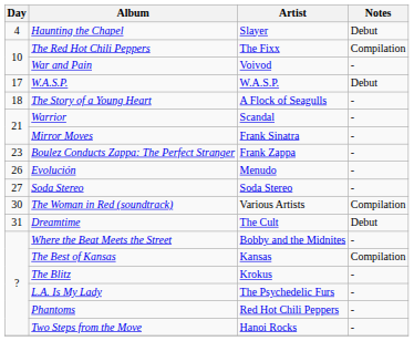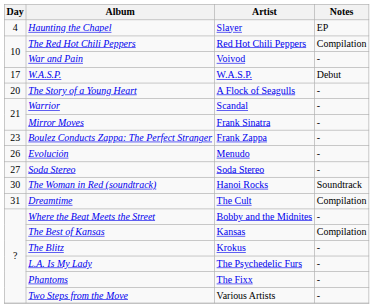Haunting the Chapel | Notes: Debut -> EP
The Red Hot Chili Peppers | Artist: The Fixx -> Red Hot Chili Peppers
The Story of a Young Heart | Day: 18 -> 20
The Woman in Red (soundtrack) | Artist: Various Artists -> Hanoi Rocks
The Woman in Red (soundtrack) | Notes: Compilation -> Soundtrack
Dreamtime | Notes: Debut -> Compilation
Phantoms | Artist: Red Hot Chili Peppers -> The Fixx
Two Steps from the Move | Artist: Hanoi Rocks -> Various Artists
